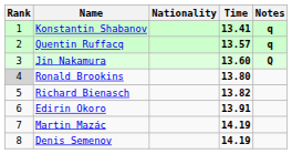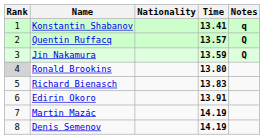Quentin Ruffacq | Notes: q -> Q
Jin Nakamura | Time: 13.60 -> 13.59
Richard Bienasch | Time: 13.82 -> 13.83
